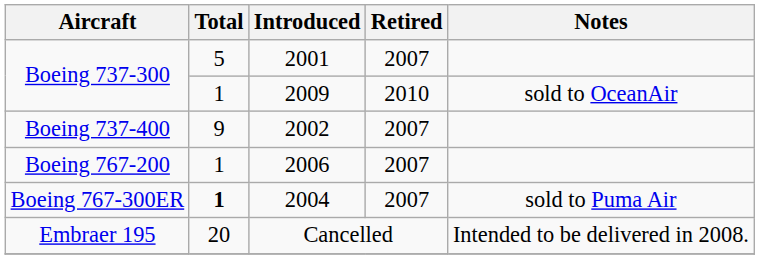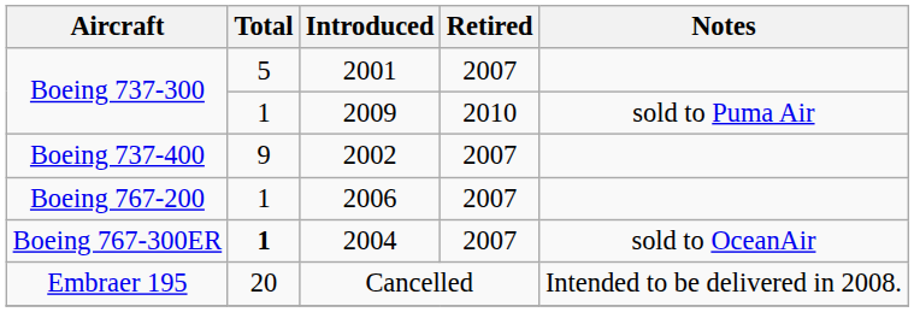2009 | Notes: sold to OceanAir -> sold to Puma Air
2004 | Notes: sold to Puma Air -> sold to OceanAir
